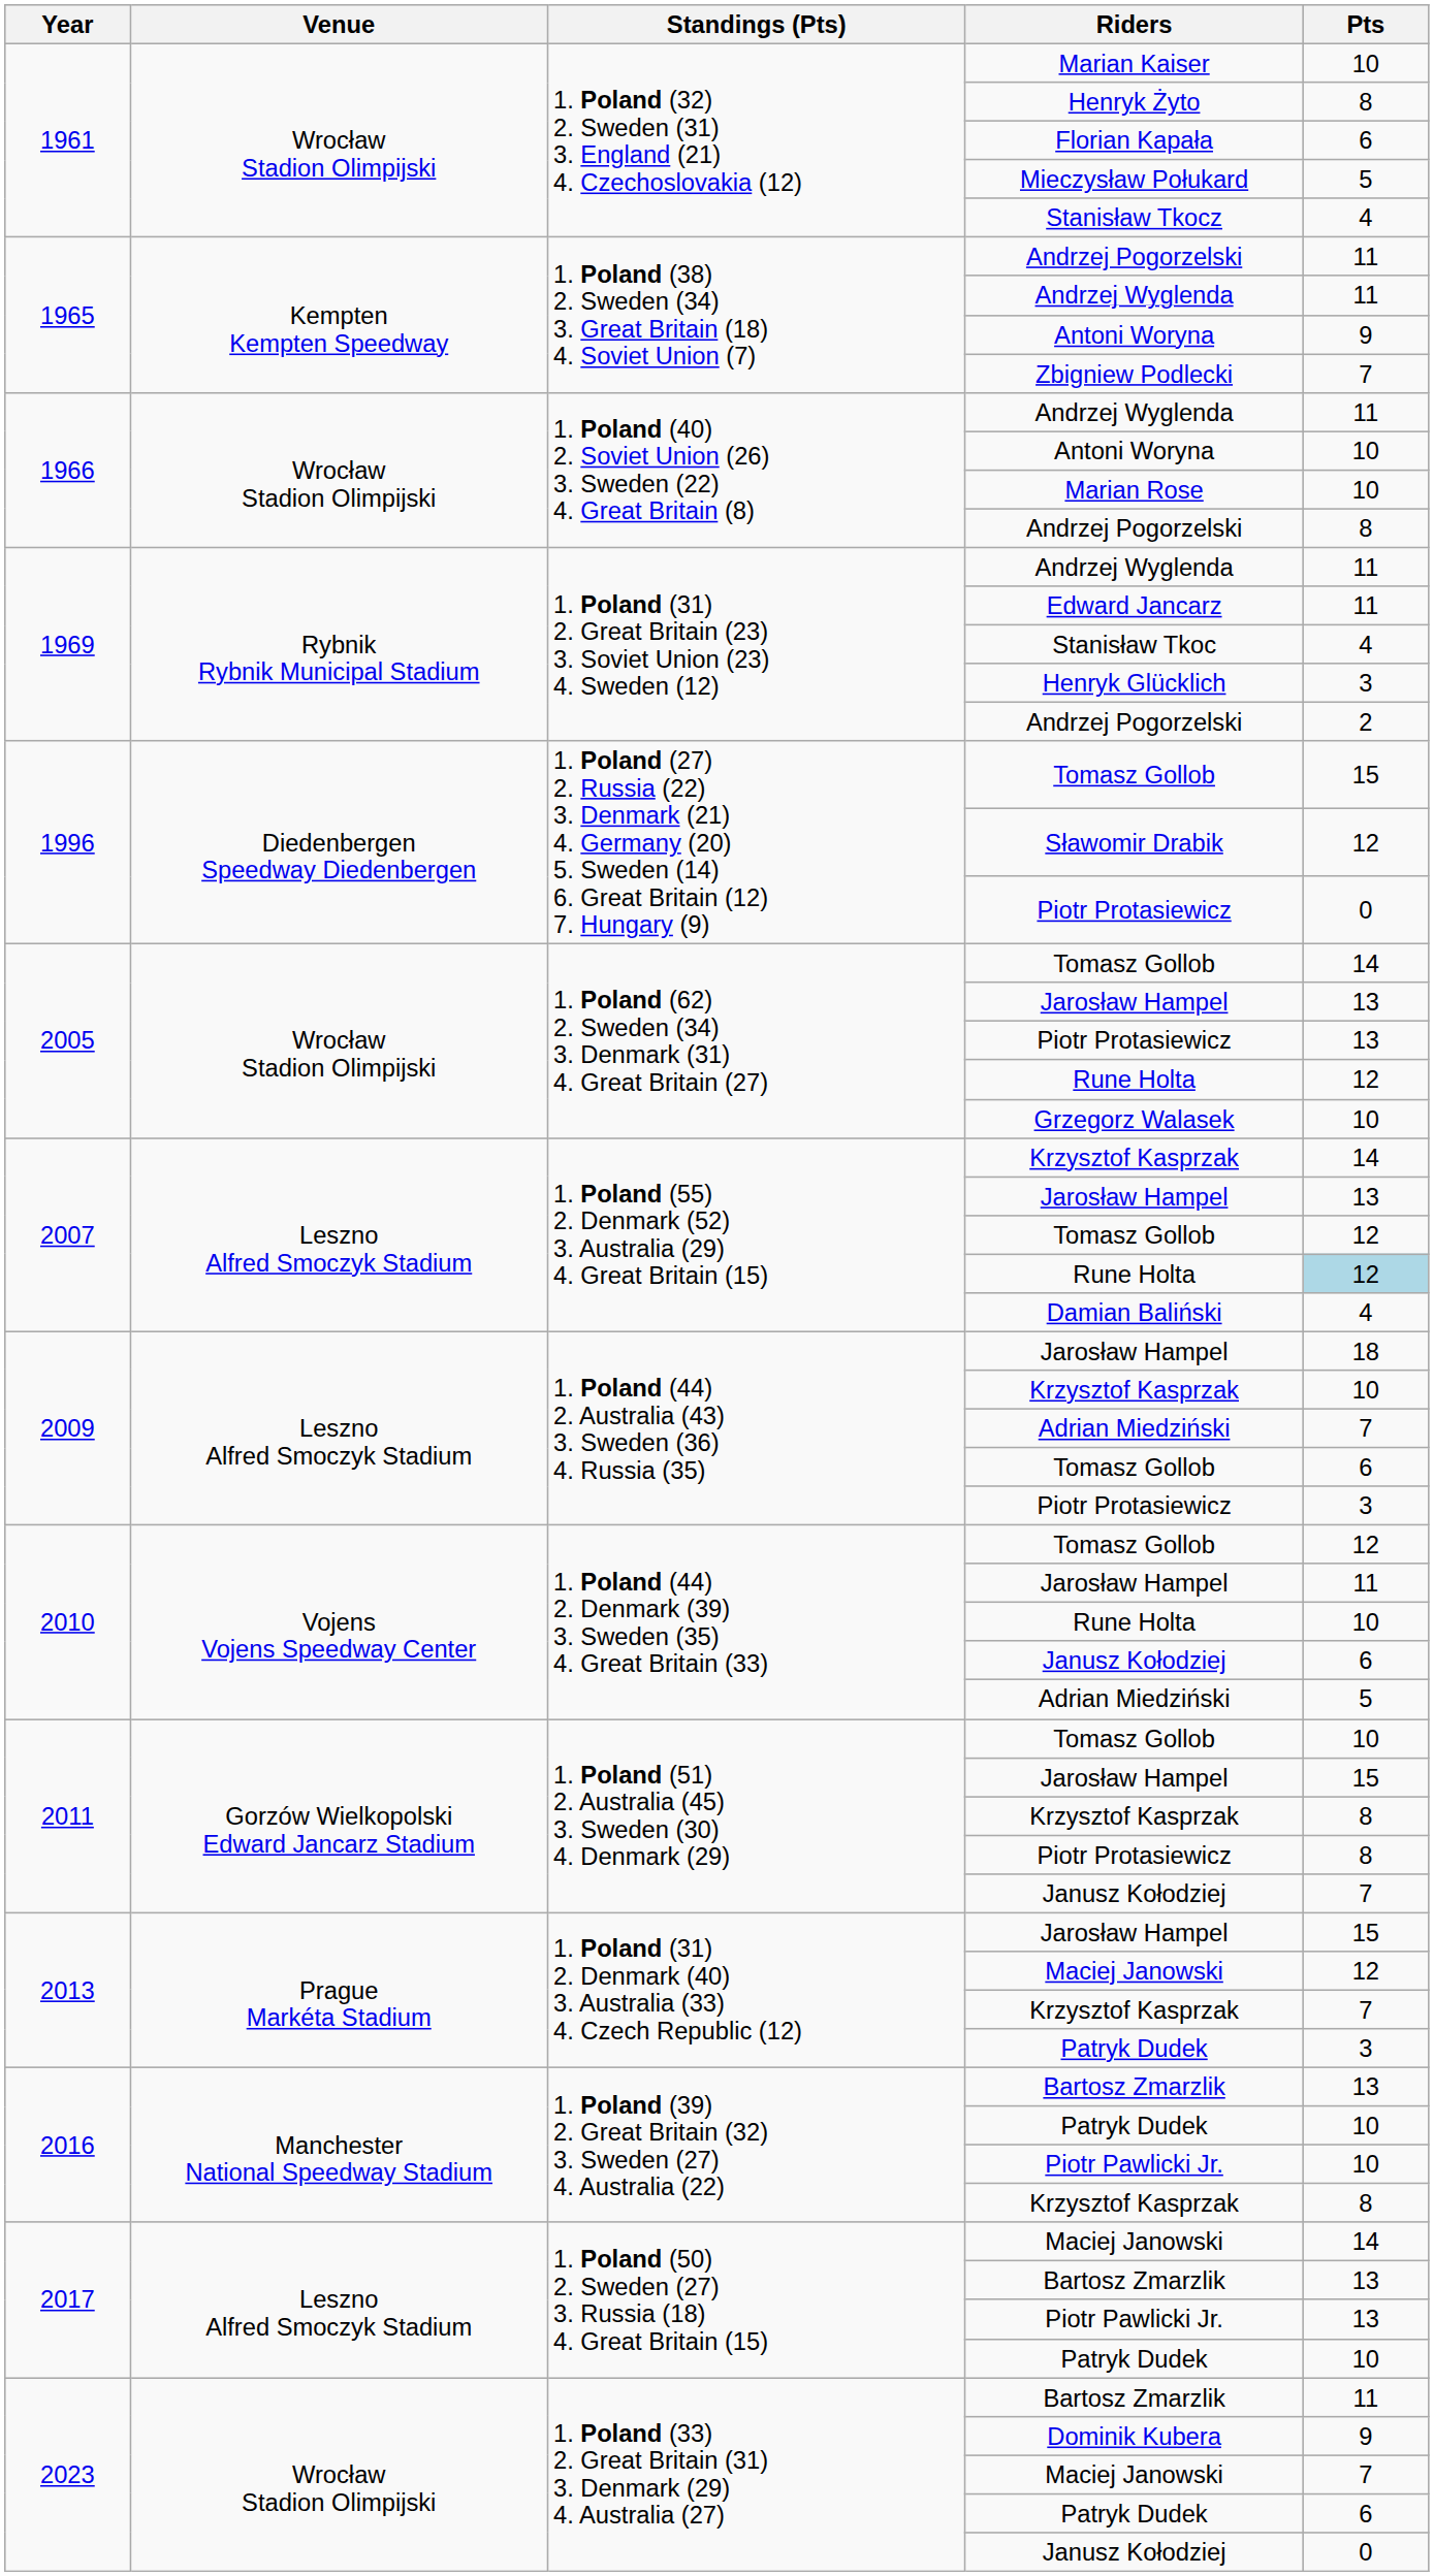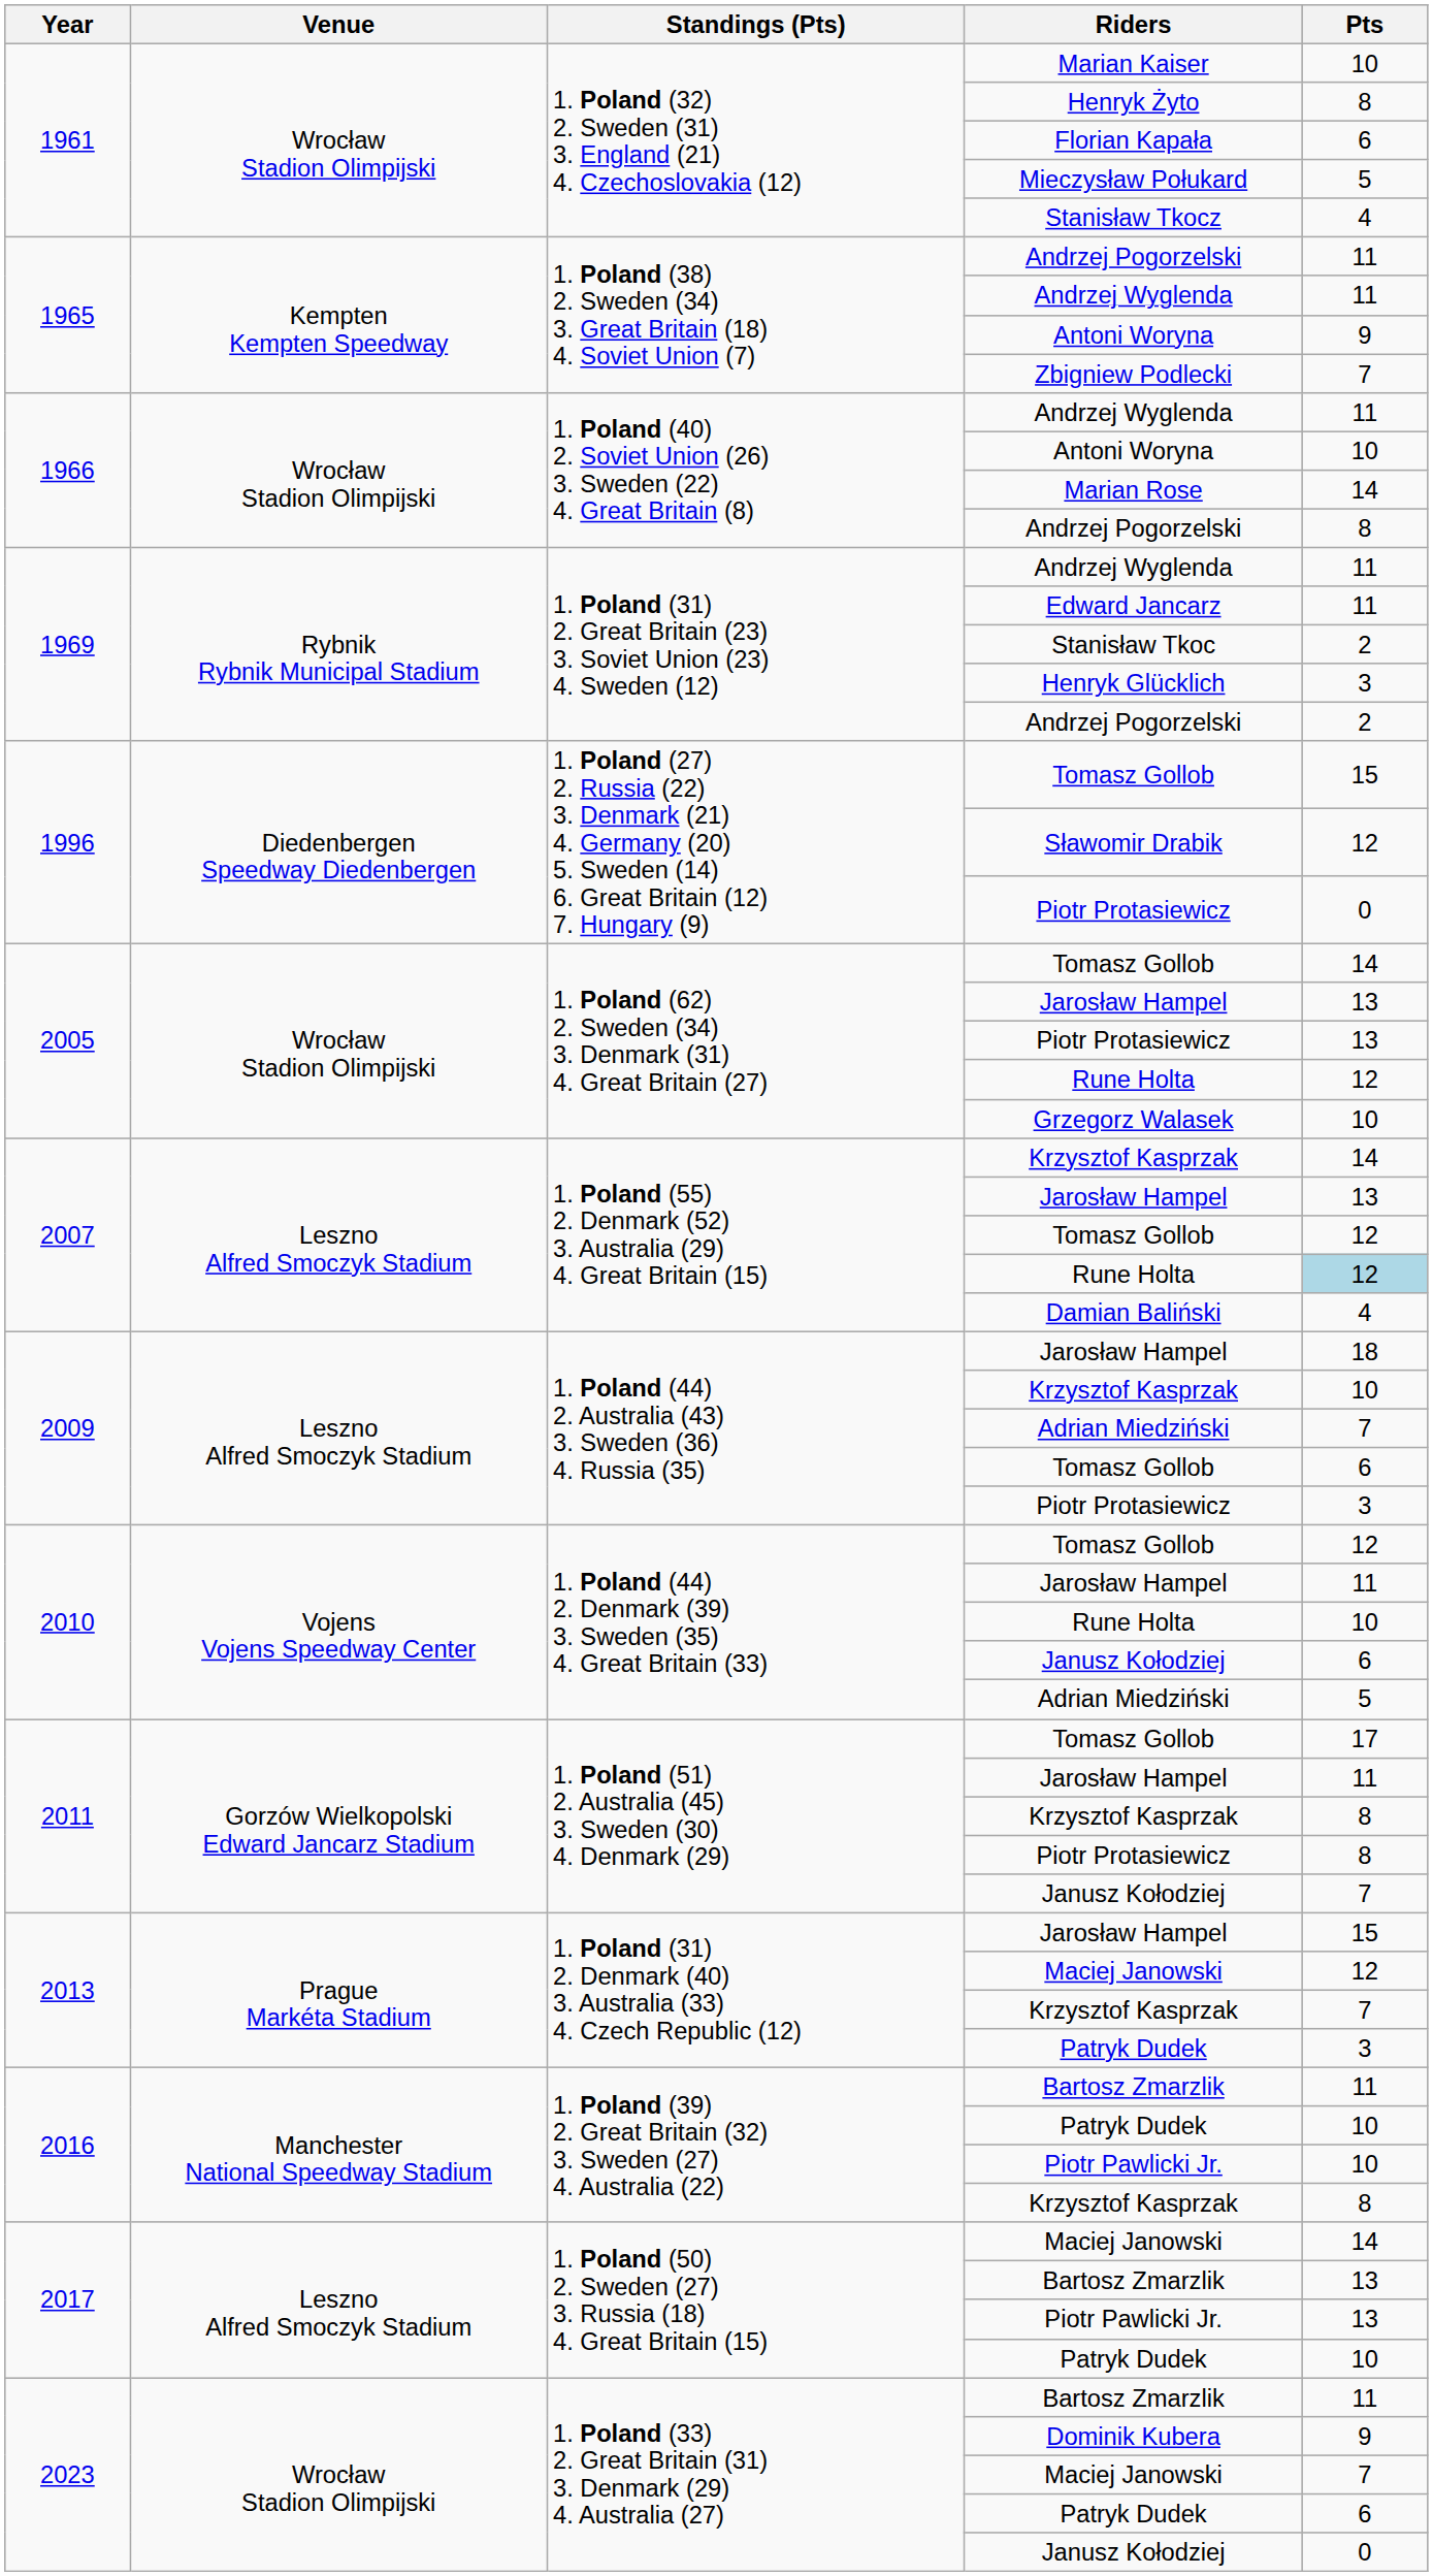Marian Rose | Pts: 10 -> 14
Stanisław Tkoc | Pts: 4 -> 2
2011 / Tomasz Gollob | Pts: 10 -> 17
2011 / Jarosław Hampel | Pts: 15 -> 11
2016 / Bartosz Zmarzlik | Pts: 13 -> 11
